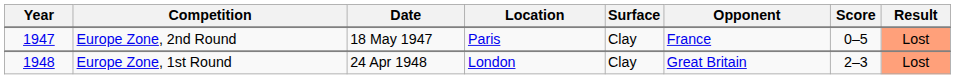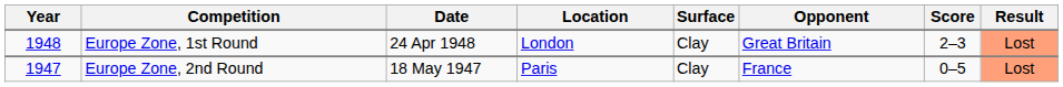rows swapped: Europe Zone, 2nd Round <-> Europe Zone, 1st Round
